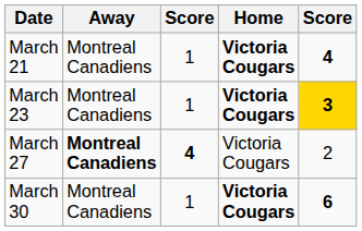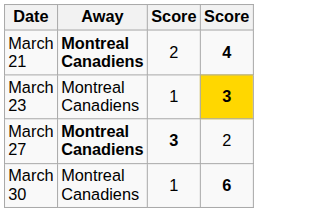- column: Home | Victoria Cougars | Victoria Cougars | Victoria Cougars | Victoria Cougars
March 21 | Away: normal -> bold
March 21 | column 3: 1 -> 2
March 27 | column 3: 4 -> 3
